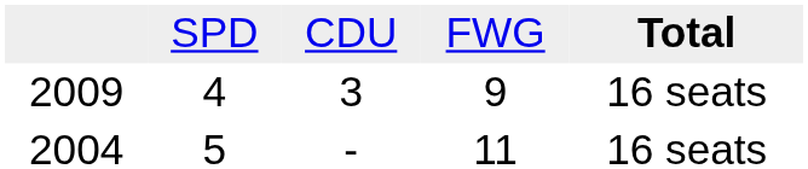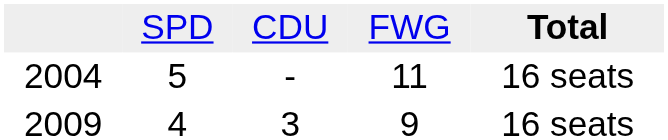rows swapped: 2009 <-> 2004
